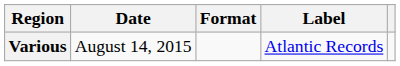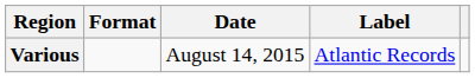columns swapped: Date <-> Format
